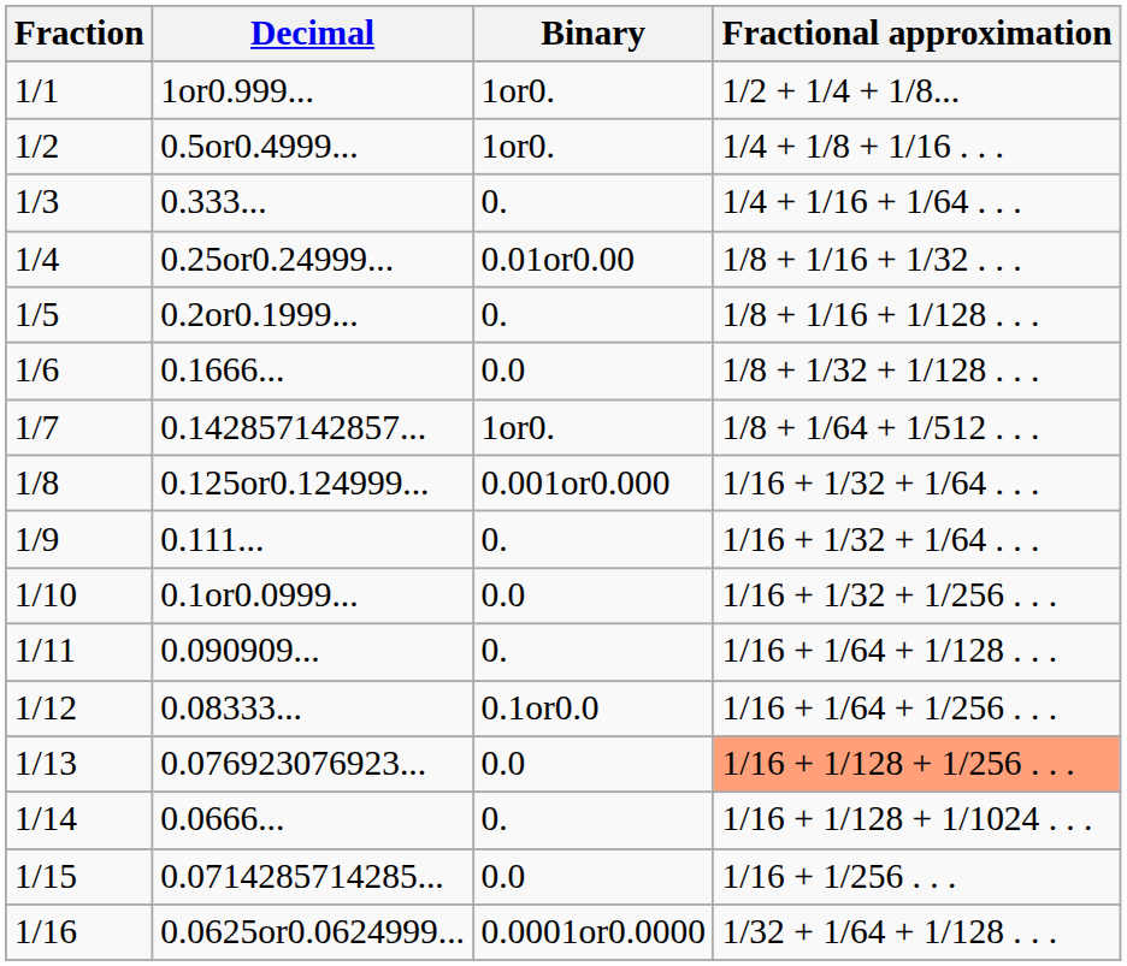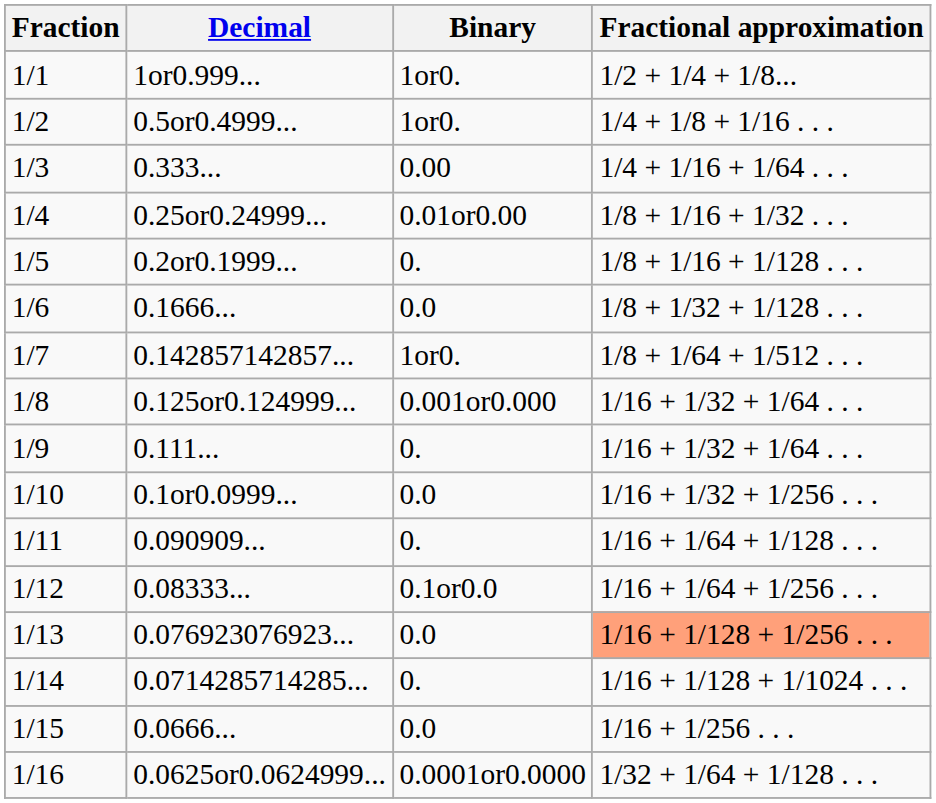1/3 | Binary: 0. -> 0.00
1/14 | Decimal: 0.0666... -> 0.0714285714285...
1/15 | Decimal: 0.0714285714285... -> 0.0666...
